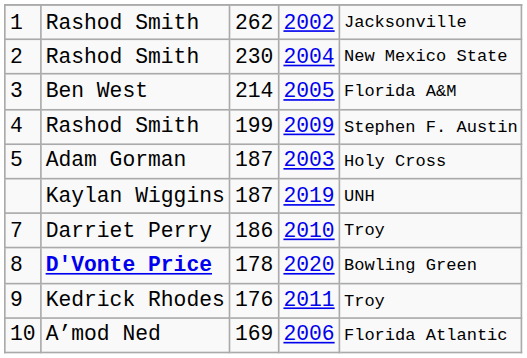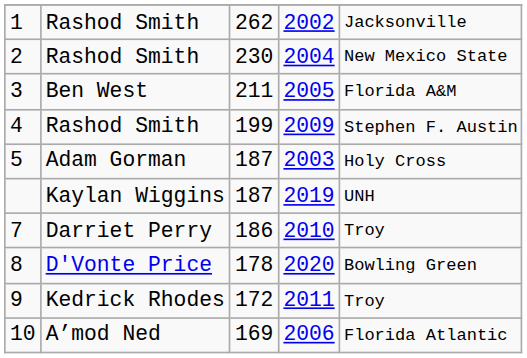3 | column 3: 214 -> 211
8 | column 2: bold -> normal
9 | column 3: 176 -> 172
